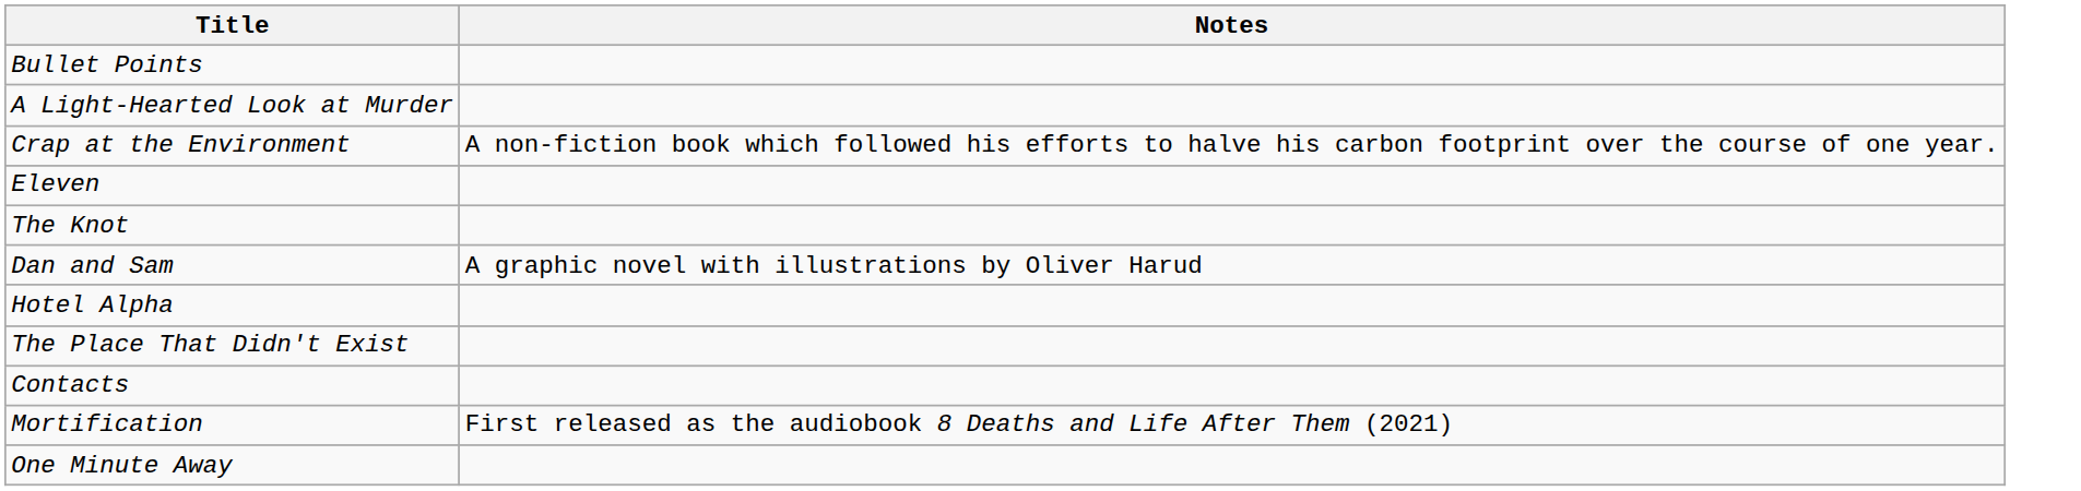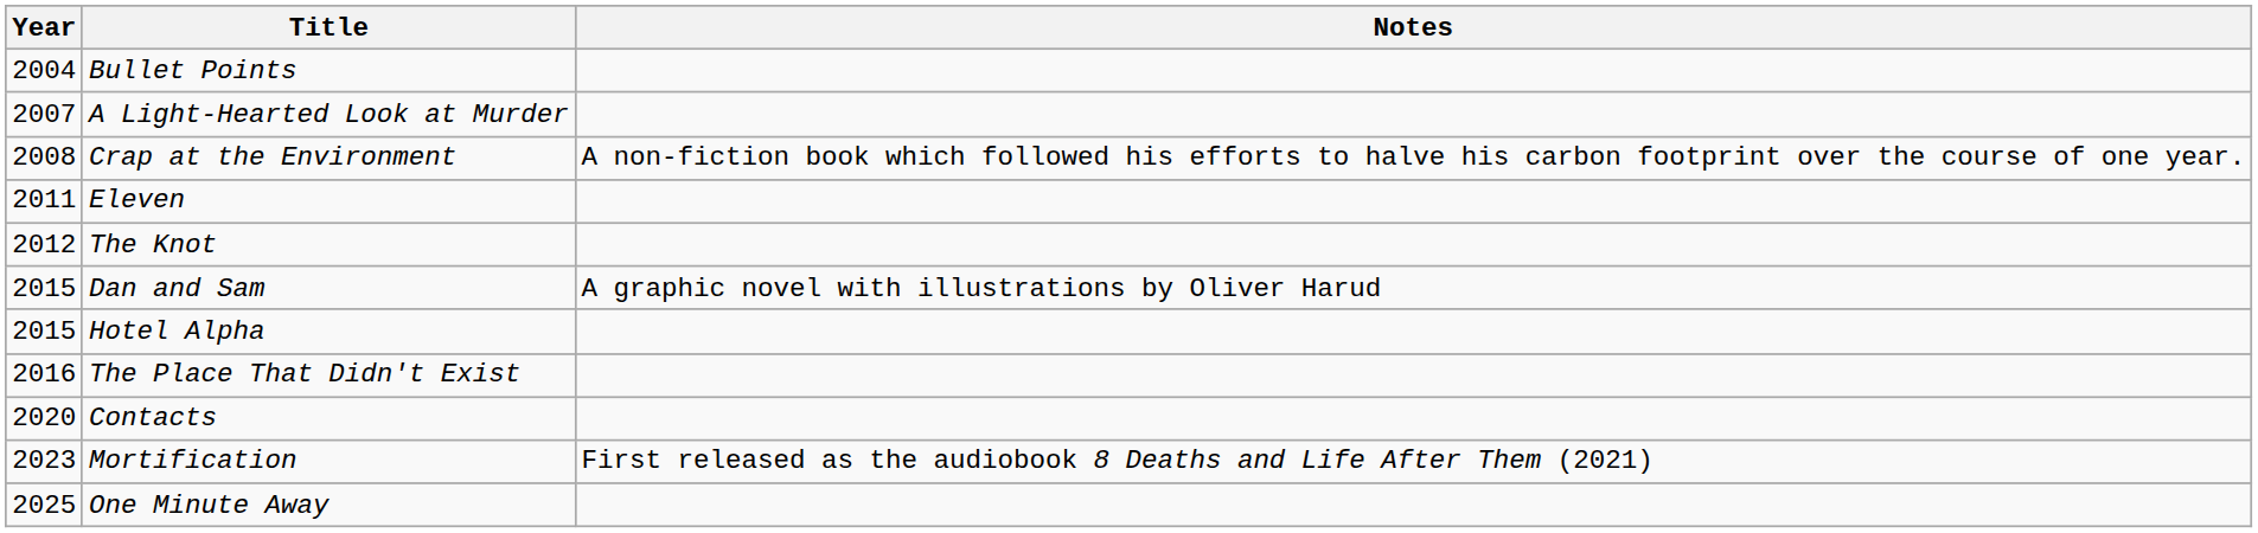+ column: Year | 2004 | 2007 | 2008 | 2011 | 2012 | 2015 | 2015 | 2016 | 2020 | 2023 | 2025
